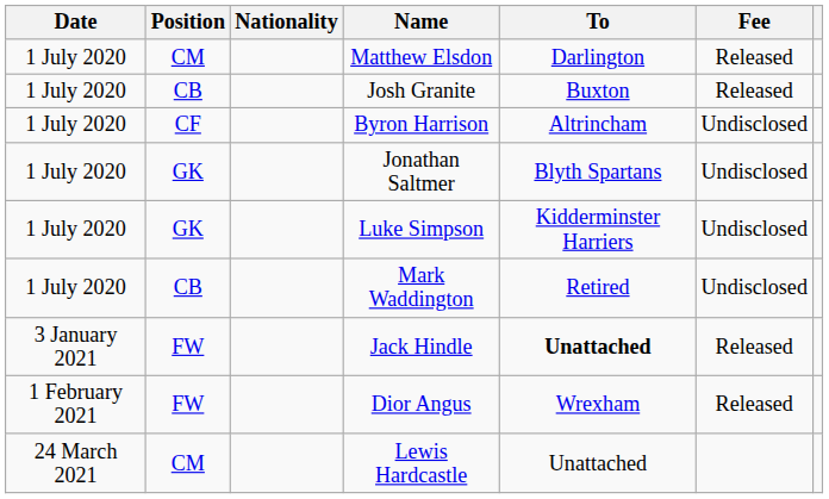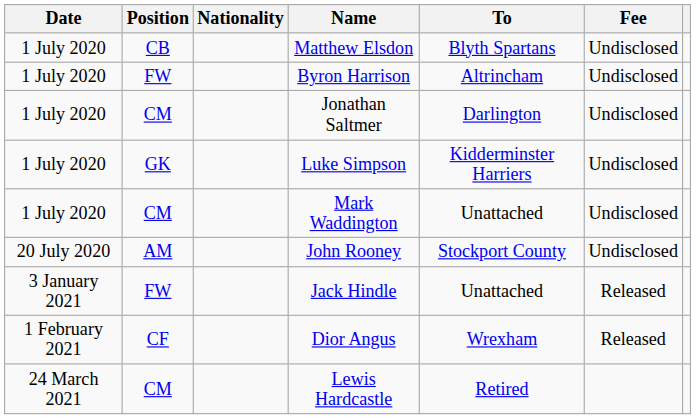Matthew Elsdon | Position: CM -> CB
Matthew Elsdon | To: Darlington -> Blyth Spartans
Matthew Elsdon | Fee: Released -> Undisclosed
- row: 1 July 2020 | CB | Josh Granite | Buxton | Released
Byron Harrison | Position: CF -> FW
Jonathan Saltmer | Position: GK -> CM
Jonathan Saltmer | To: Blyth Spartans -> Darlington
Mark Waddington | Position: CB -> CM
Mark Waddington | To: Retired -> Unattached
+ row: 20 July 2020 | AM | John Rooney | Stockport County | Undisclosed
Jack Hindle | To: bold -> normal
Dior Angus | Position: FW -> CF
Lewis Hardcastle | To: Unattached -> Retired
